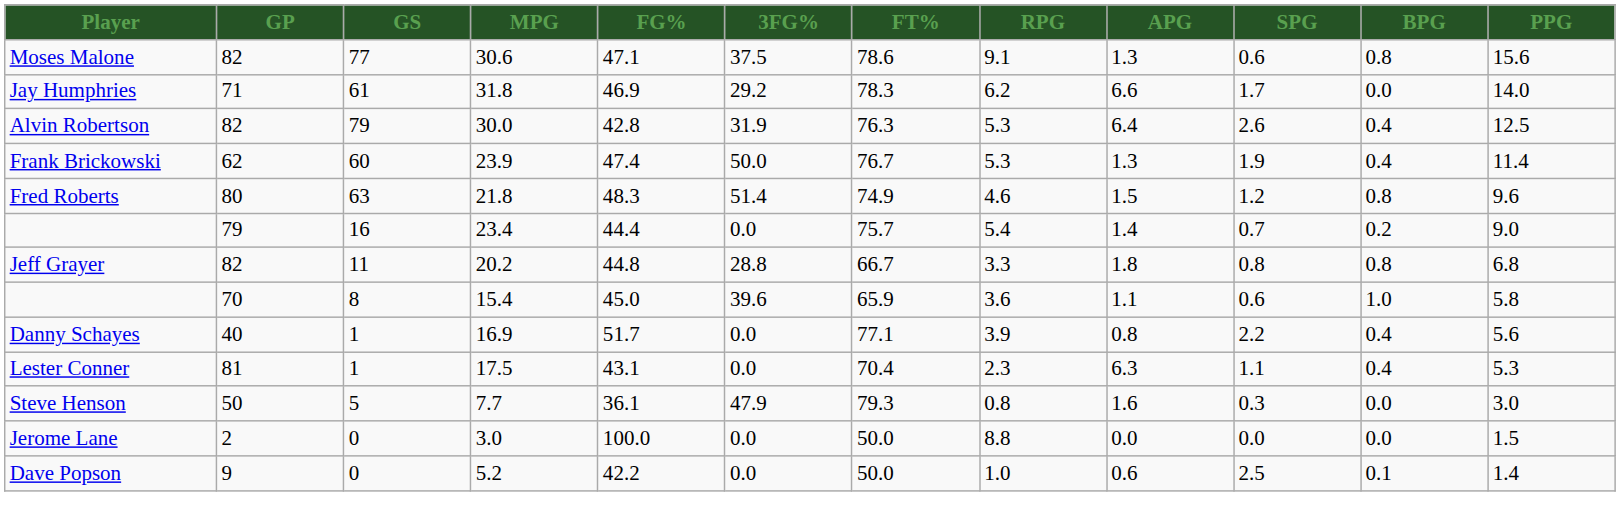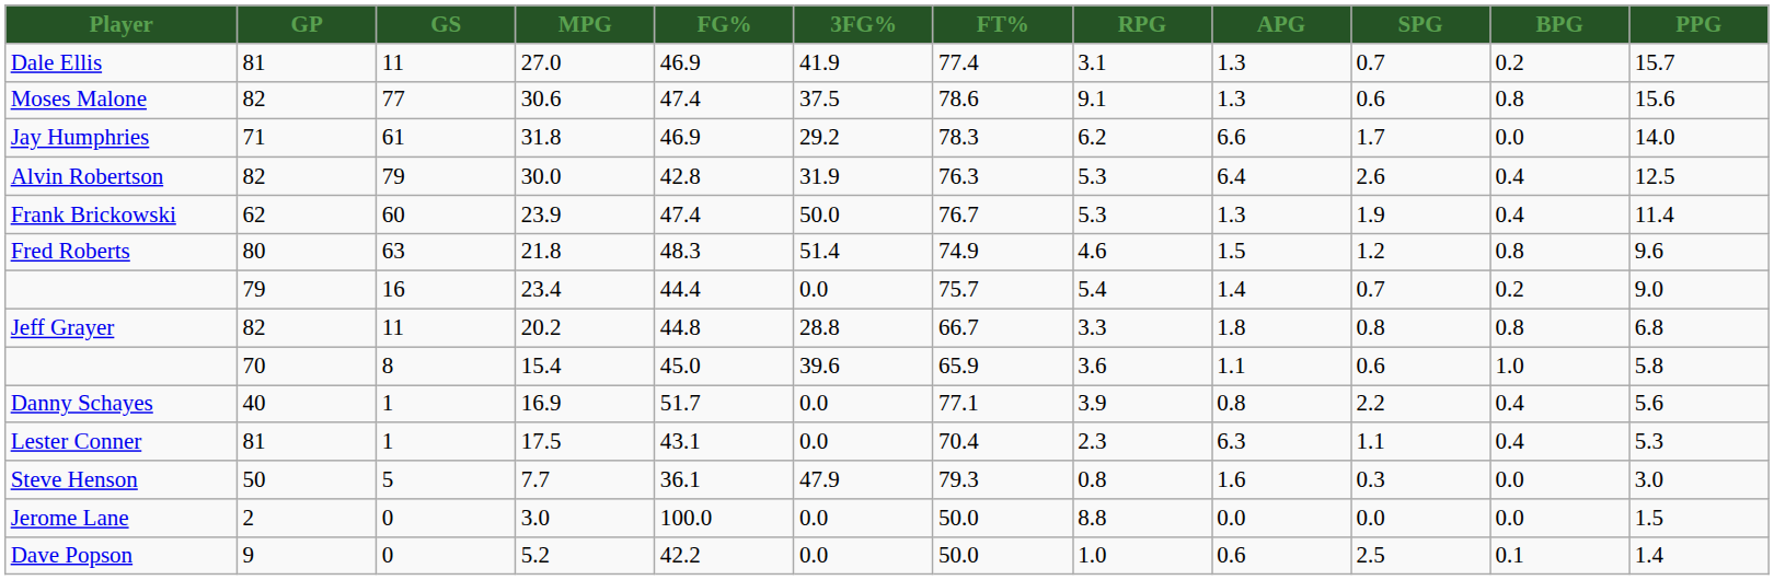+ row: Dale Ellis | 81 | 11 | 27.0 | 46.9 | 41.9 | 77.4 | 3.1 | 1.3 | 0.7 | 0.2 | 15.7
Moses Malone | FG%: 47.1 -> 47.4
